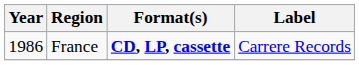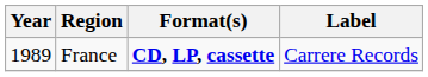France | Year: 1986 -> 1989
